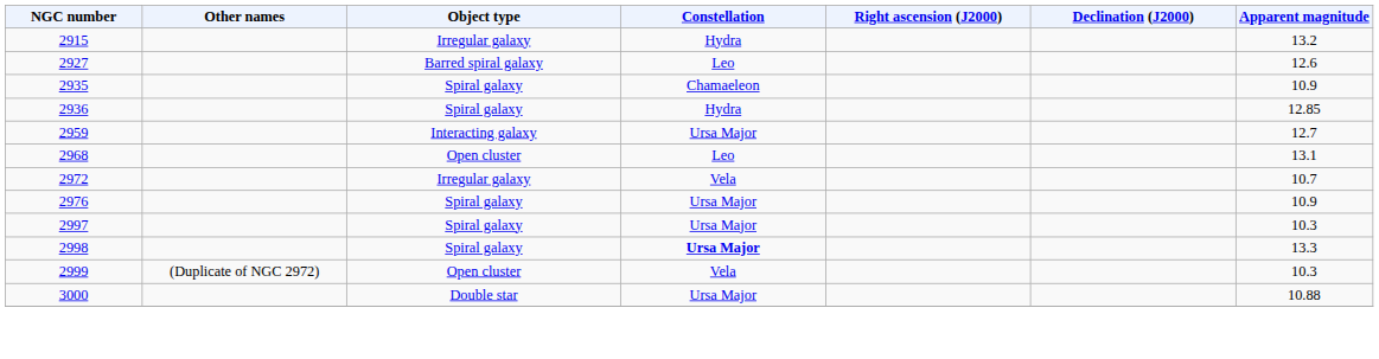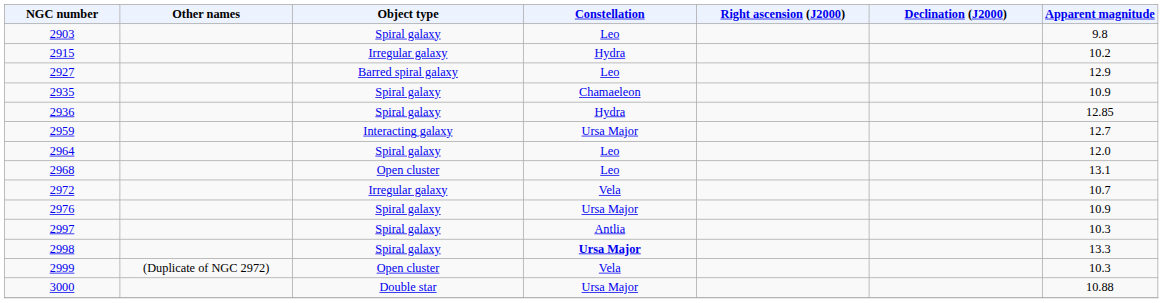+ row: 2903 | Spiral galaxy | Leo | 9.8
2915 | Apparent magnitude: 13.2 -> 10.2
2927 | Apparent magnitude: 12.6 -> 12.9
+ row: 2964 | Spiral galaxy | Leo | 12.0
2997 | Constellation: Ursa Major -> Antlia
